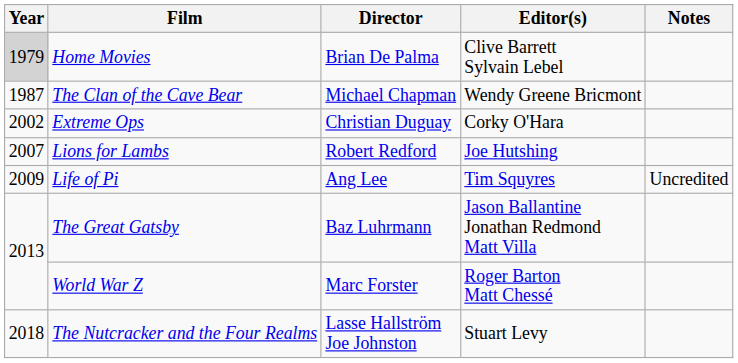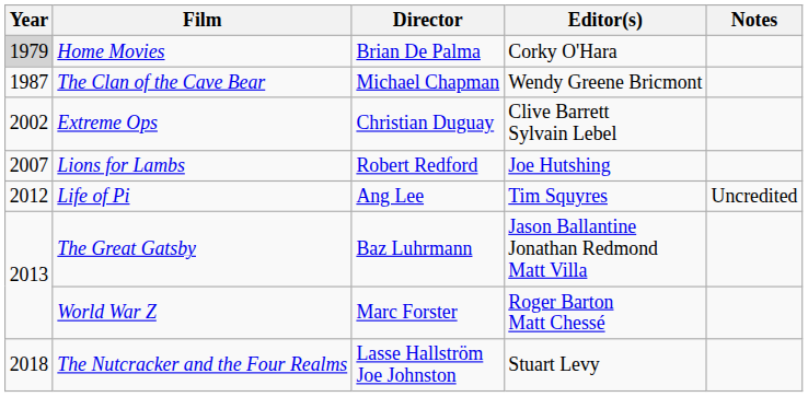Home Movies | Editor(s): Clive Barrett Sylvain Lebel -> Corky O'Hara
Extreme Ops | Editor(s): Corky O'Hara -> Clive Barrett Sylvain Lebel
Life of Pi | Year: 2009 -> 2012
